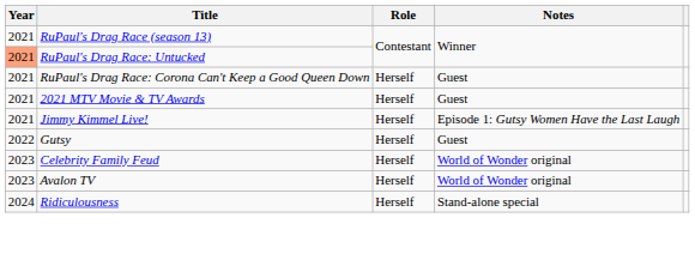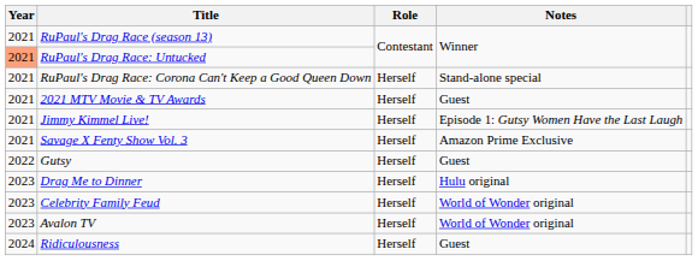RuPaul's Drag Race: Corona Can't Keep a Good Queen Down | Notes: Guest -> Stand-alone special
+ row: 2021 | Savage X Fenty Show Vol. 3 | Herself | Amazon Prime Exclusive
+ row: 2023 | Drag Me to Dinner | Herself | Hulu original
Ridiculousness | Notes: Stand-alone special -> Guest
